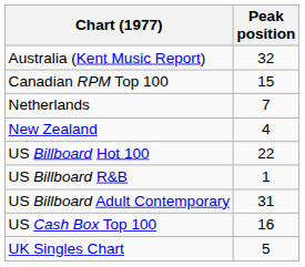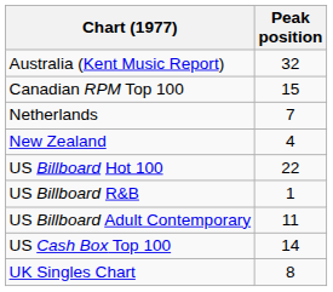US Billboard Adult Contemporary | Peak position: 31 -> 11
US Cash Box Top 100 | Peak position: 16 -> 14
UK Singles Chart | Peak position: 5 -> 8
